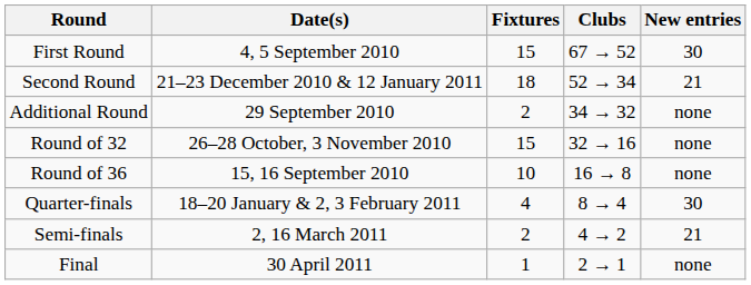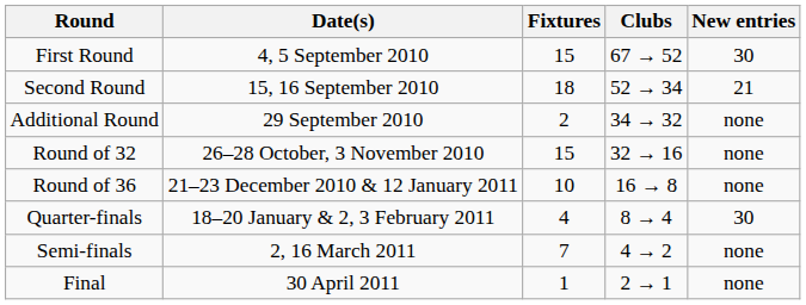Second Round | Date(s): 21–23 December 2010 & 12 January 2011 -> 15, 16 September 2010
Round of 36 | Date(s): 15, 16 September 2010 -> 21–23 December 2010 & 12 January 2011
Semi-finals | Fixtures: 2 -> 7
Semi-finals | New entries: 21 -> none
